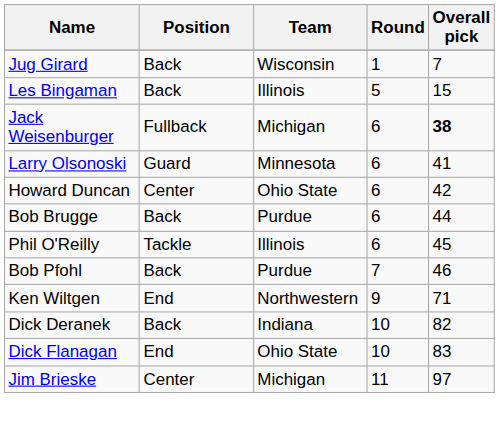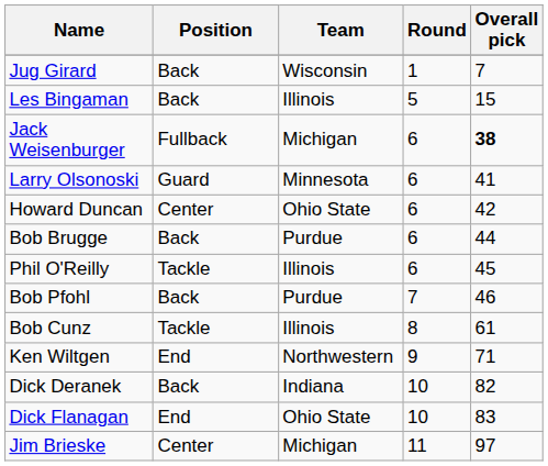+ row: Bob Cunz | Tackle | Illinois | 8 | 61
